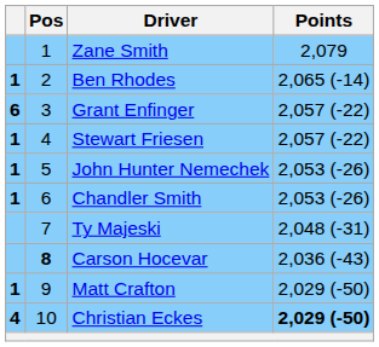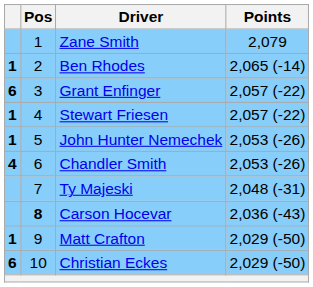Chandler Smith | column 1: 1 -> 4
Christian Eckes | column 1: 4 -> 6
Christian Eckes | Points: bold -> normal
